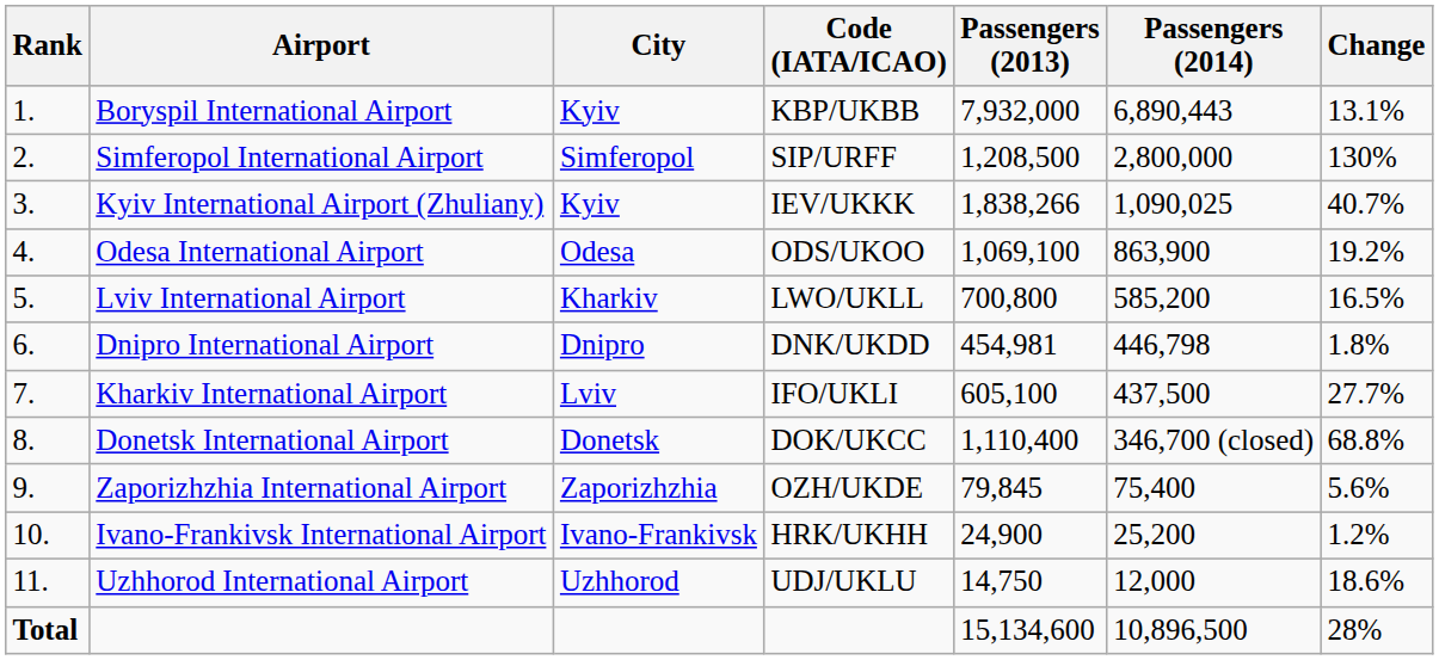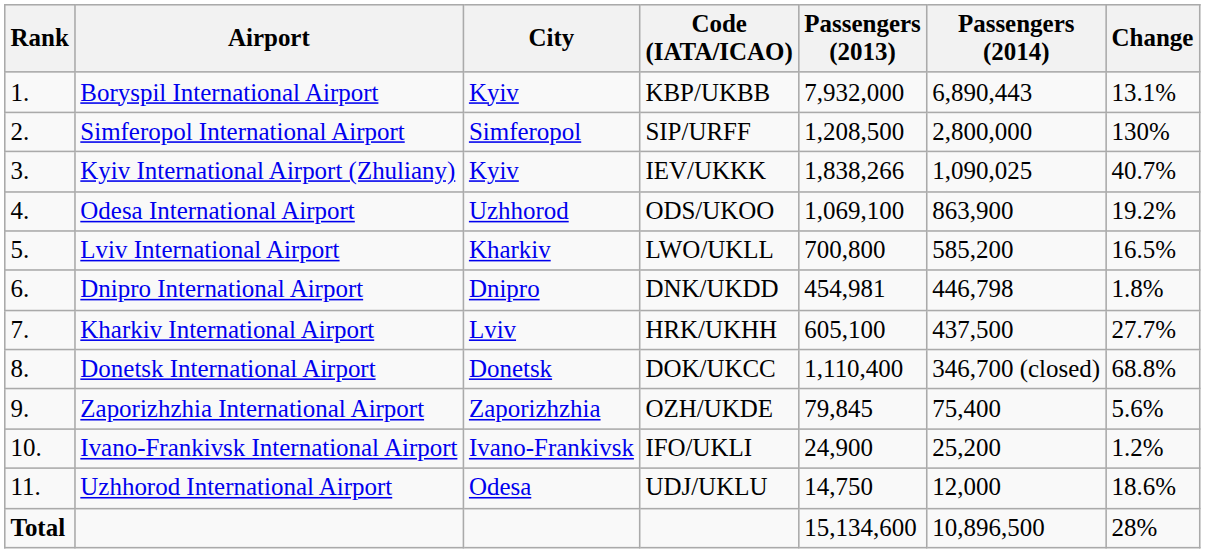Odesa International Airport | City: Odesa -> Uzhhorod
Kharkiv International Airport | Code (IATA/ICAO): IFO/UKLI -> HRK/UKHH
Ivano-Frankivsk International Airport | Code (IATA/ICAO): HRK/UKHH -> IFO/UKLI
Uzhhorod International Airport | City: Uzhhorod -> Odesa
